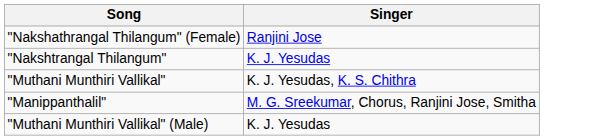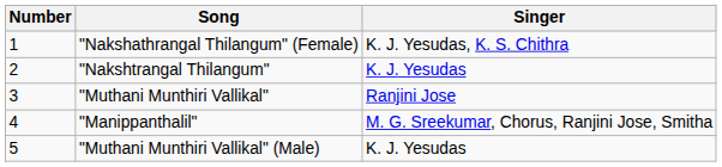+ column: Number | 1 | 2 | 3 | 4 | 5
"Nakshathrangal Thilangum" (Female) | Singer: Ranjini Jose -> K. J. Yesudas, K. S. Chithra
"Muthani Munthiri Vallikal" | Singer: K. J. Yesudas, K. S. Chithra -> Ranjini Jose
